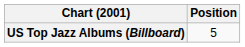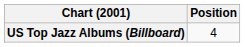US Top Jazz Albums (Billboard) | Position: 5 -> 4
